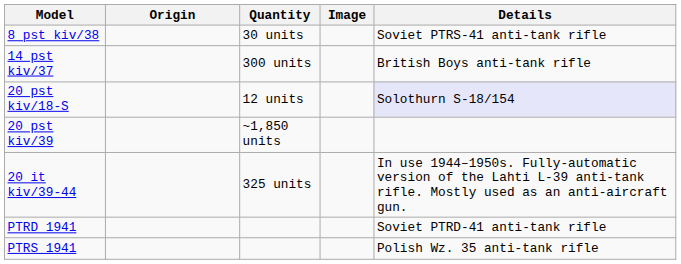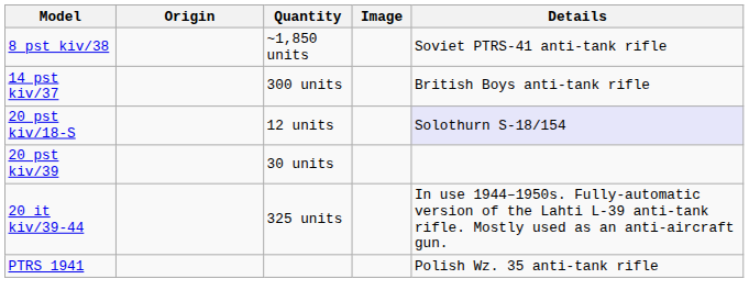8 pst kiv/38 | Quantity: 30 units -> ~1,850 units
20 pst kiv/39 | Quantity: ~1,850 units -> 30 units
- row: PTRD 1941 | Soviet PTRD-41 anti-tank rifle
